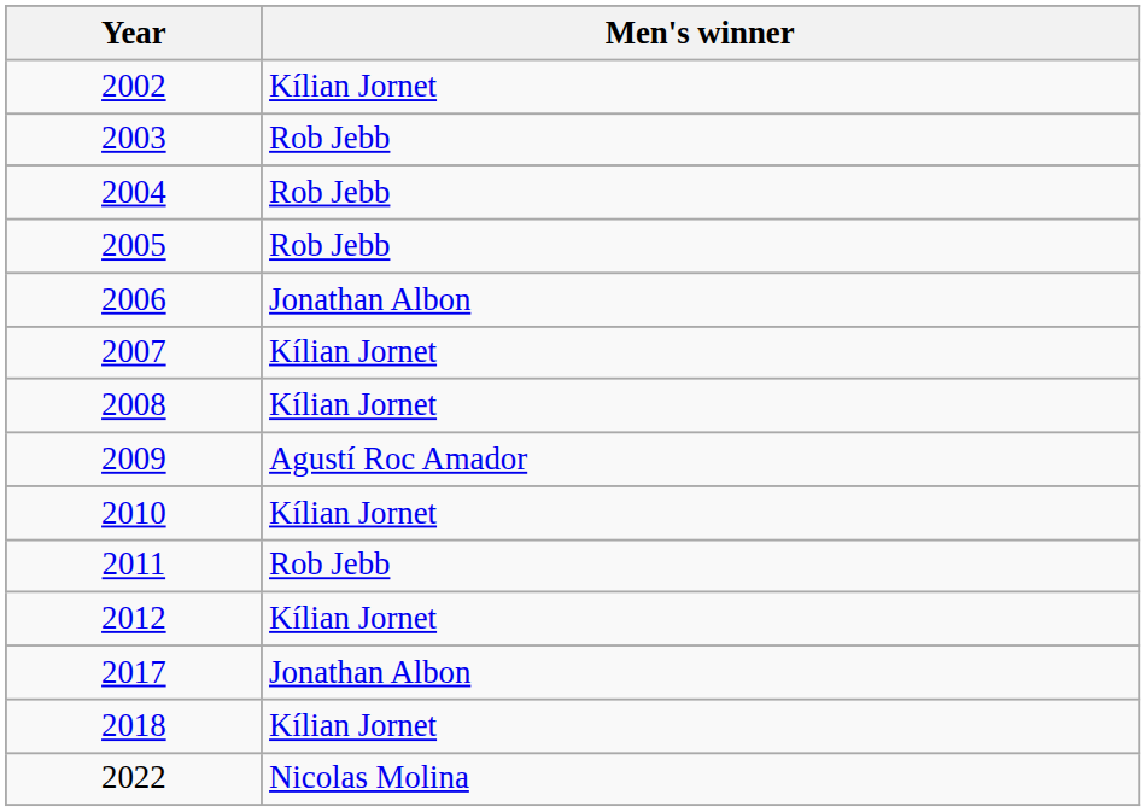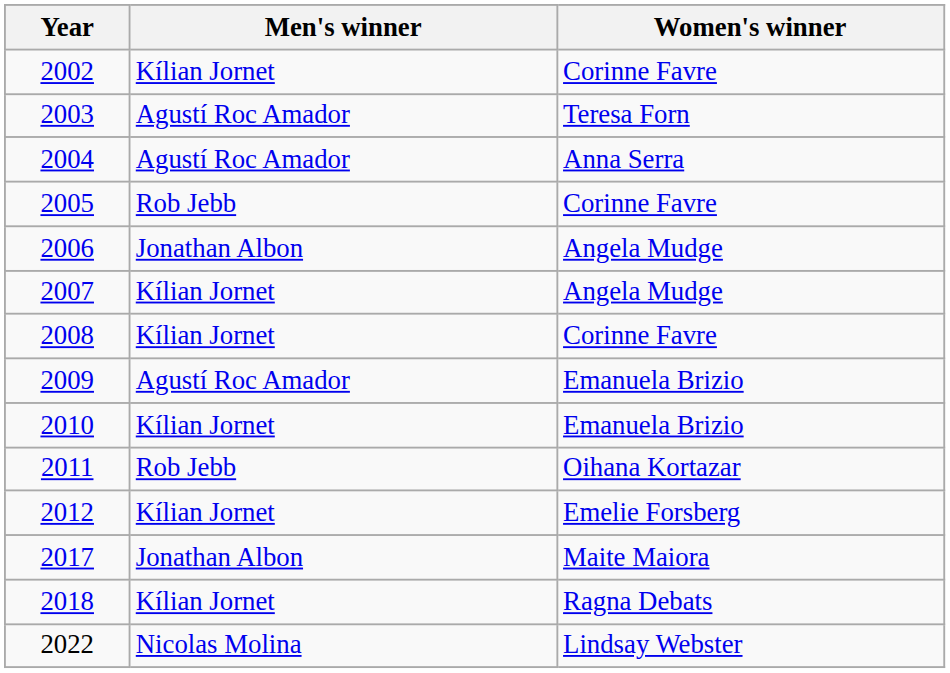+ column: Women's winner | Corinne Favre | Teresa Forn | Anna Serra | Corinne Favre | Angela Mudge | Angela Mudge | Corinne Favre | Emanuela Brizio | Emanuela Brizio | Oihana Kortazar | Emelie Forsberg | Maite Maiora | Ragna Debats | Lindsay Webster
2003 | Men's winner: Rob Jebb -> Agustí Roc Amador
2004 | Men's winner: Rob Jebb -> Agustí Roc Amador
